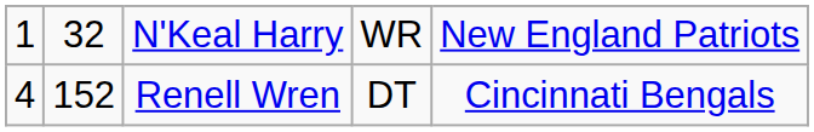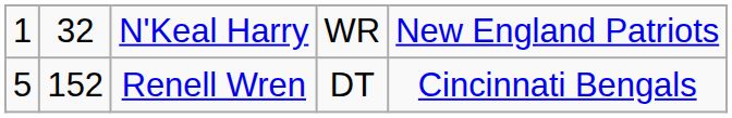Renell Wren | column 1: 4 -> 5
